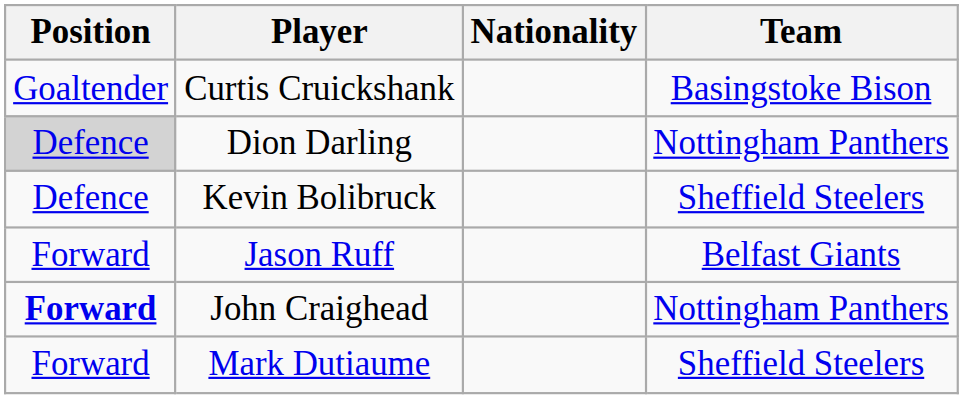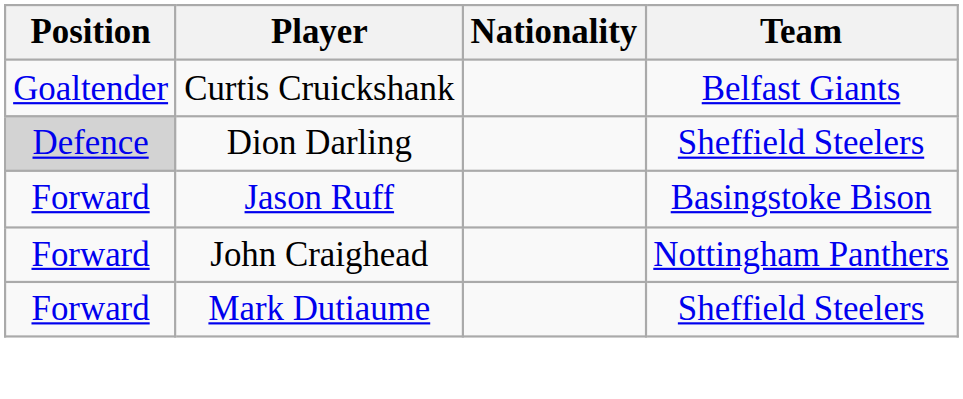Curtis Cruickshank | Team: Basingstoke Bison -> Belfast Giants
Dion Darling | Team: Nottingham Panthers -> Sheffield Steelers
- row: Defence | Kevin Bolibruck | Sheffield Steelers
Jason Ruff | Team: Belfast Giants -> Basingstoke Bison
John Craighead | Position: bold -> normal
